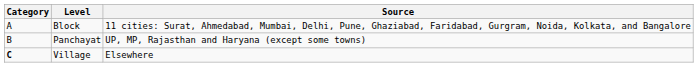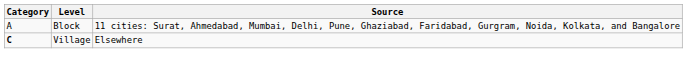- row: B | Panchayat | UP, MP, Rajasthan and Haryana (except some towns)
